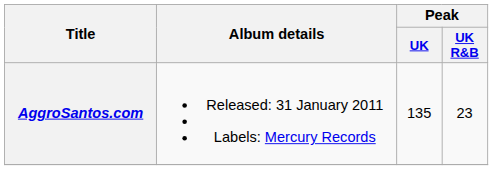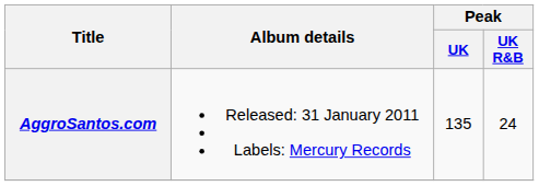AggroSantos.com | Peak / UK R&B: 23 -> 24
